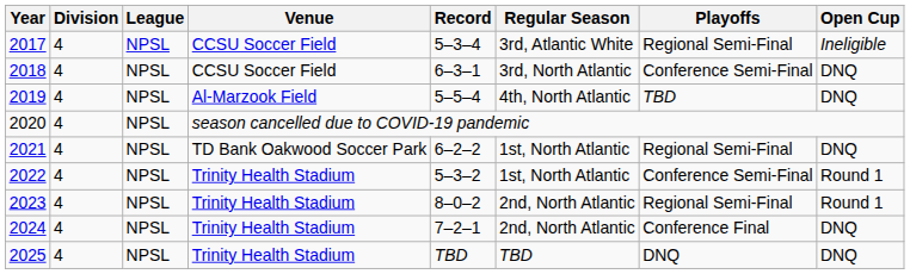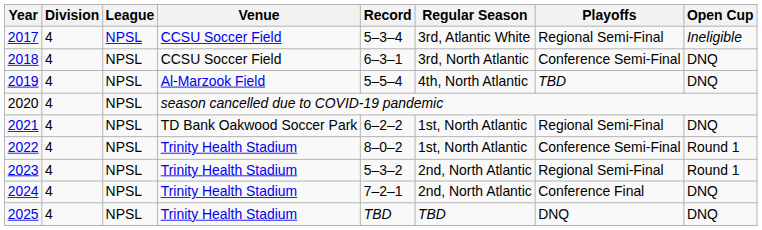2022 | Record: 5–3–2 -> 8–0–2
2023 | Record: 8–0–2 -> 5–3–2
